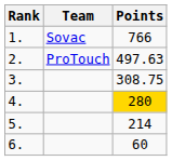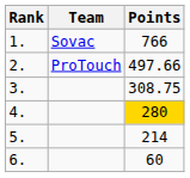2. | Points: 497.63 -> 497.66
